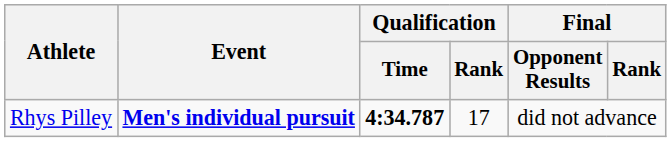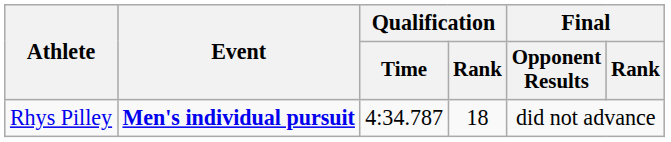Rhys Pilley | Qualification / Time: bold -> normal
Rhys Pilley | Qualification / Rank: 17 -> 18
